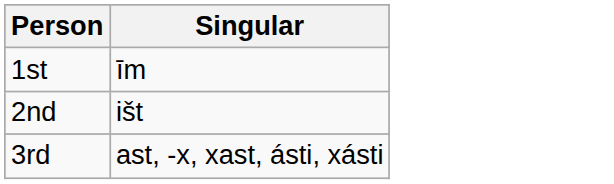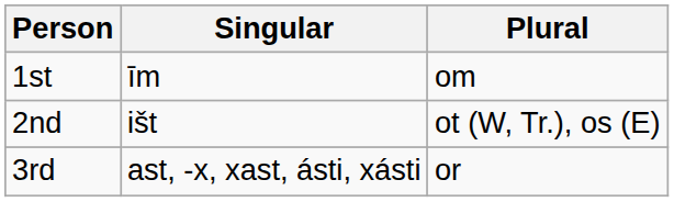+ column: Plural | om | ot (W, Tr.), os (E) | or
